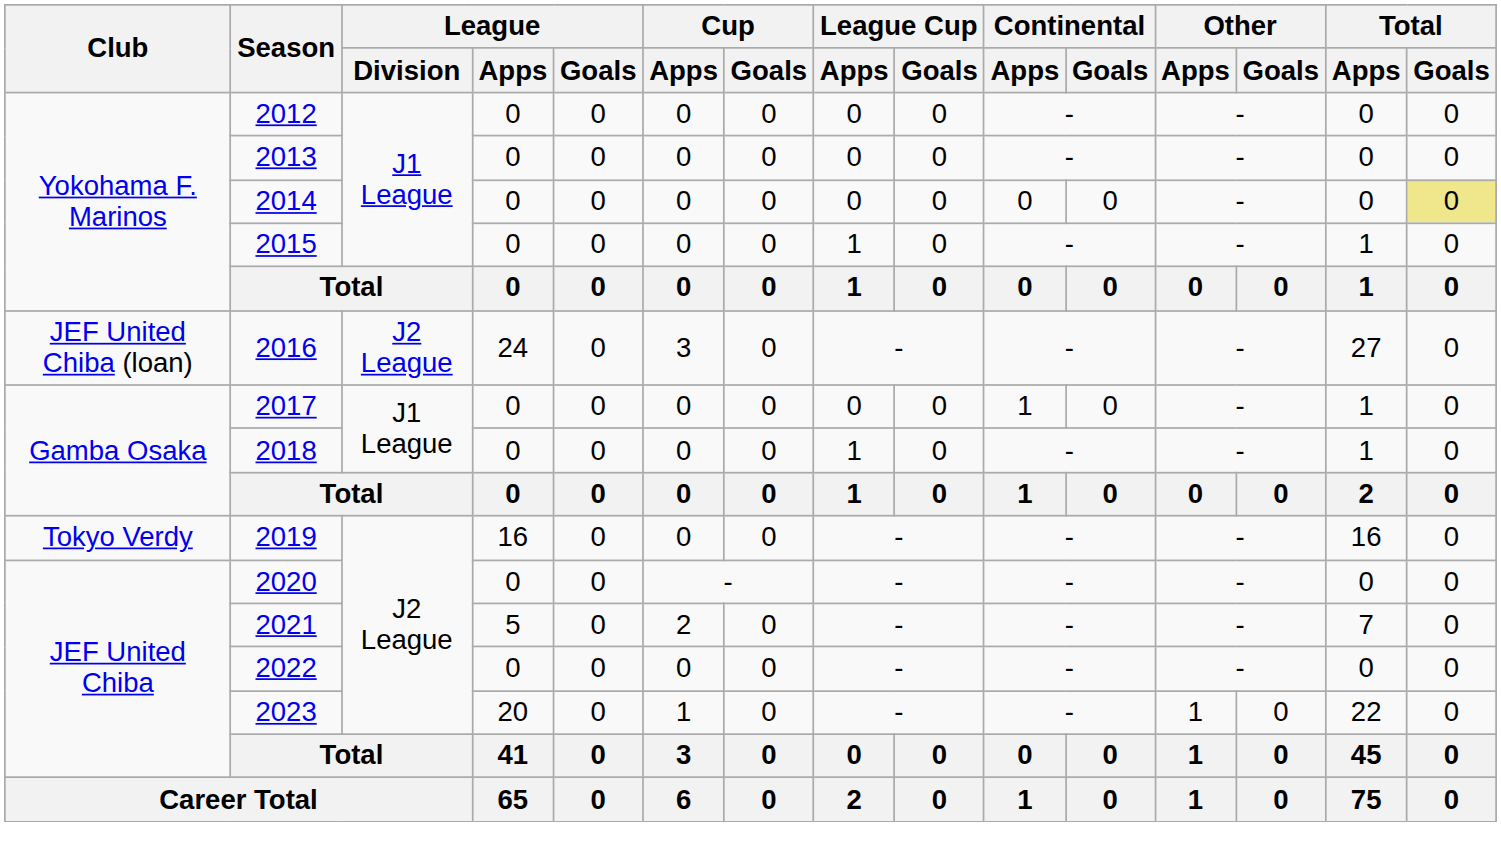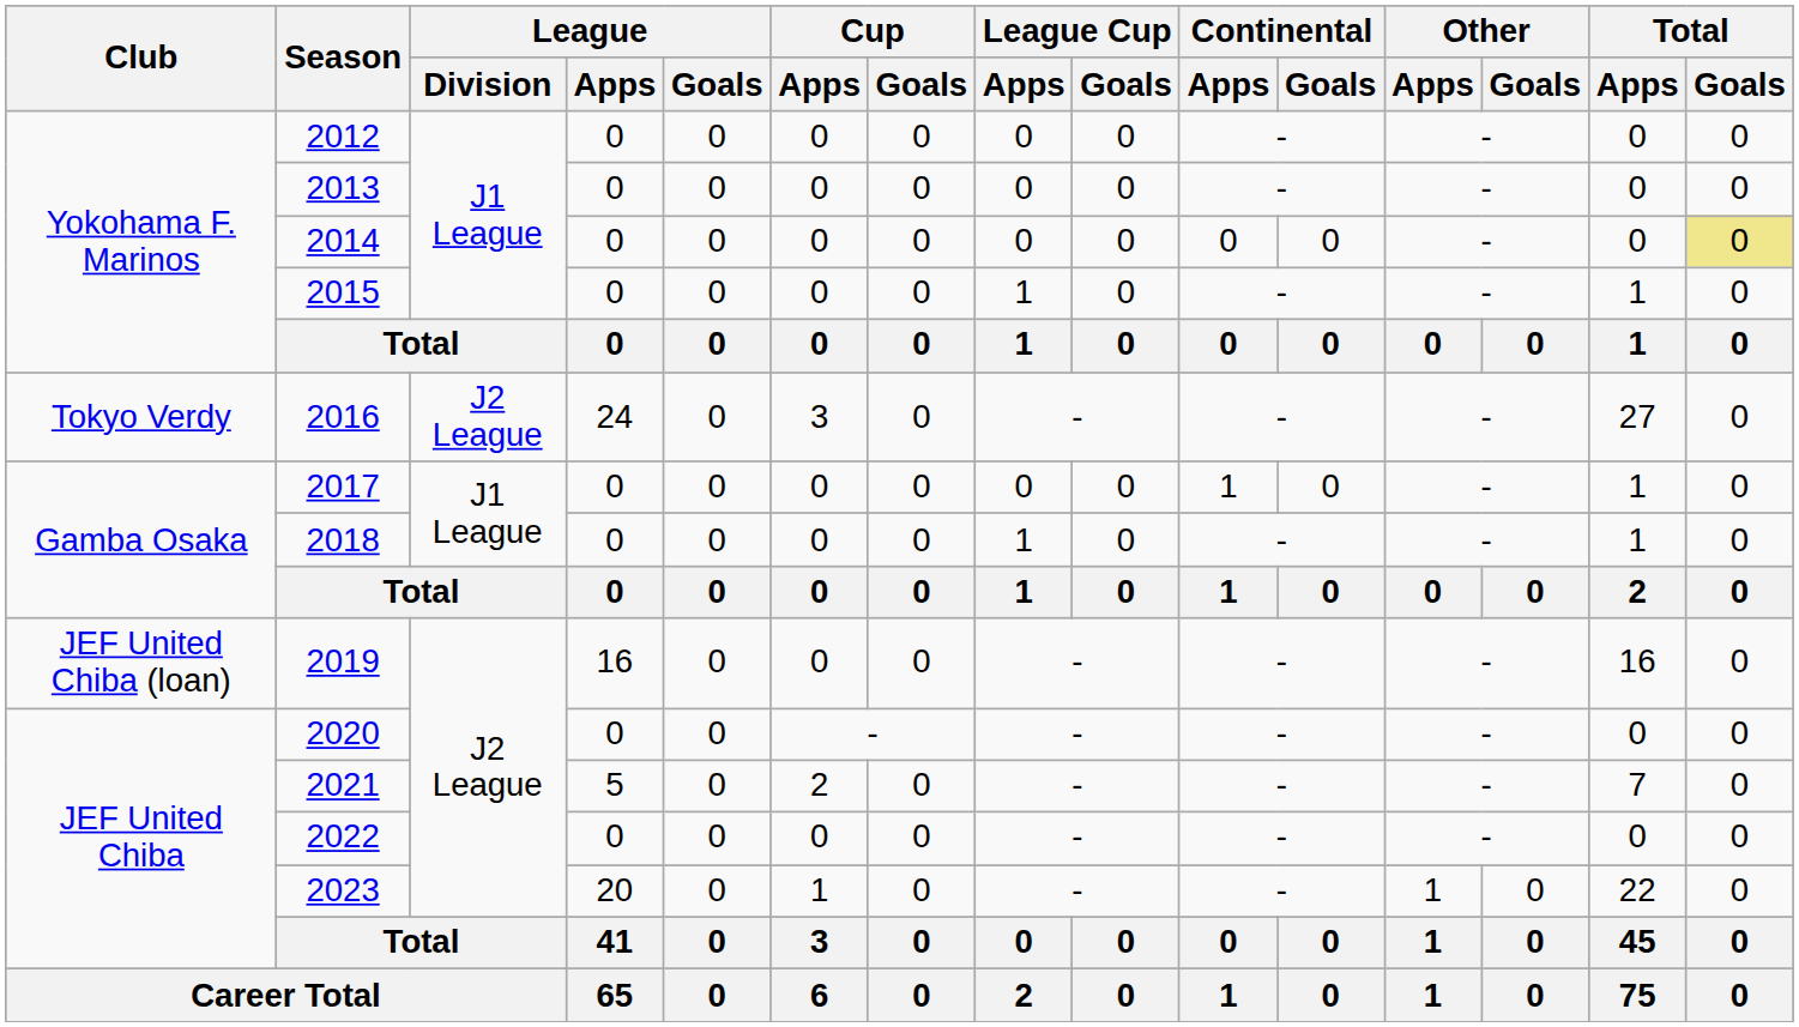2016 | Club: JEF United Chiba (loan) -> Tokyo Verdy
2019 | Club: Tokyo Verdy -> JEF United Chiba (loan)
